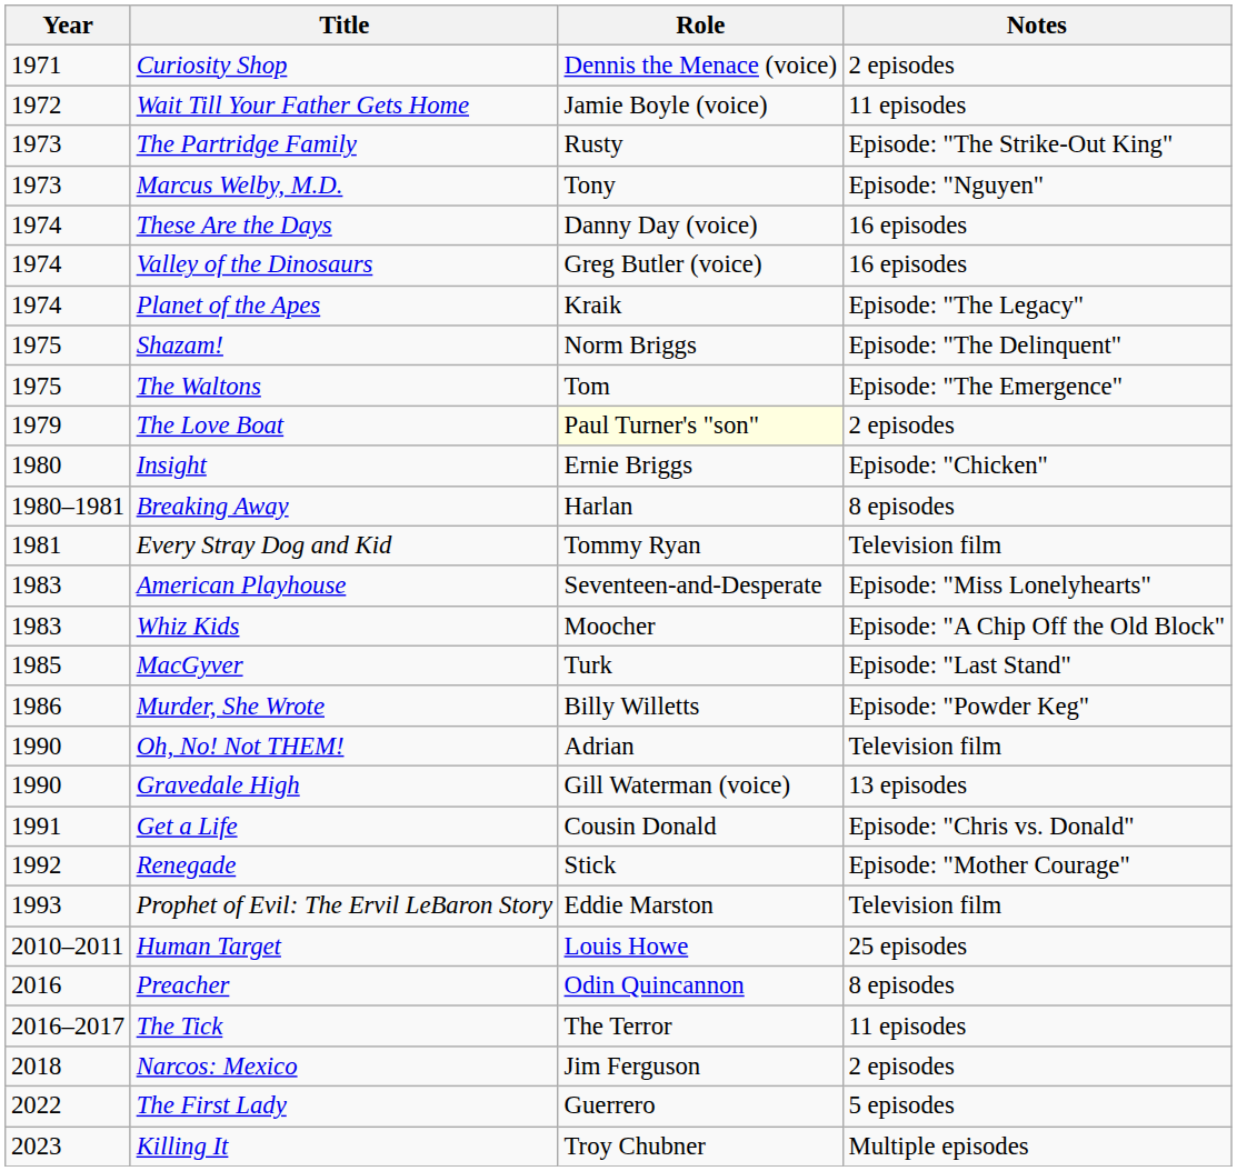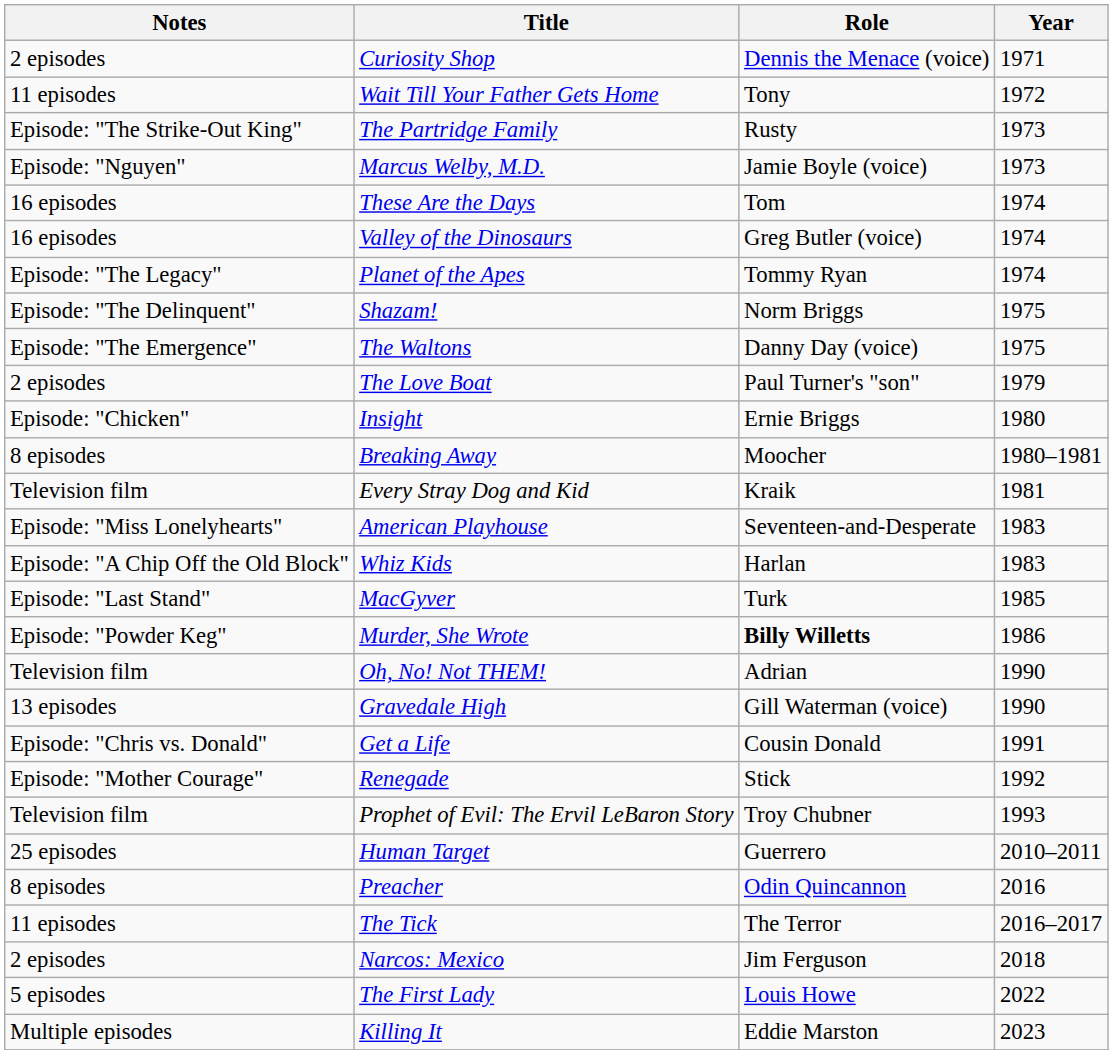columns swapped: Year <-> Notes
Wait Till Your Father Gets Home | Role: Jamie Boyle (voice) -> Tony
Marcus Welby, M.D. | Role: Tony -> Jamie Boyle (voice)
These Are the Days | Role: Danny Day (voice) -> Tom
Planet of the Apes | Role: Kraik -> Tommy Ryan
The Waltons | Role: Tom -> Danny Day (voice)
The Love Boat | Role: lightyellow background -> no background
Breaking Away | Role: Harlan -> Moocher
Every Stray Dog and Kid | Role: Tommy Ryan -> Kraik
Whiz Kids | Role: Moocher -> Harlan
Murder, She Wrote | Role: normal -> bold
Prophet of Evil: The Ervil LeBaron Story | Role: Eddie Marston -> Troy Chubner
Human Target | Role: Louis Howe -> Guerrero
The First Lady | Role: Guerrero -> Louis Howe
Killing It | Role: Troy Chubner -> Eddie Marston
